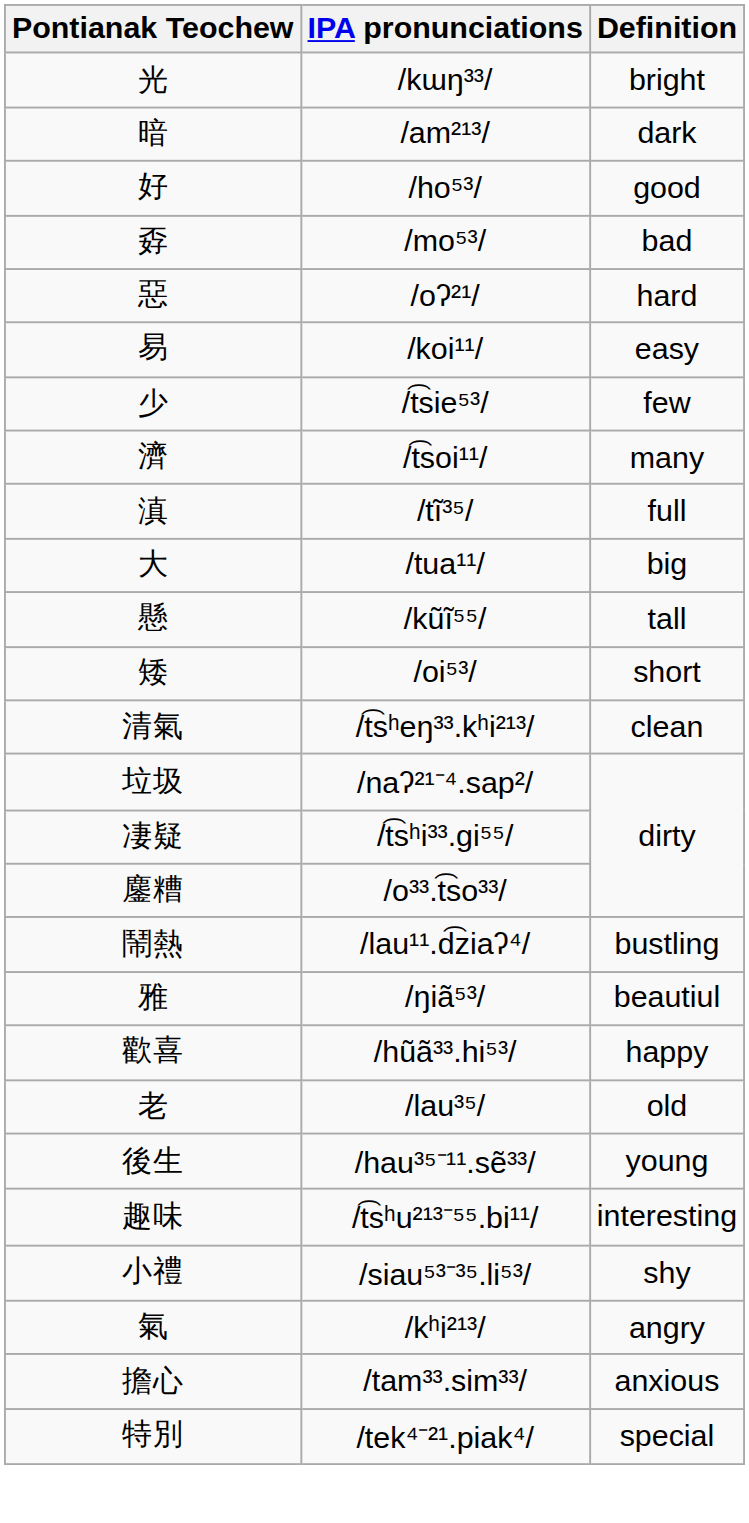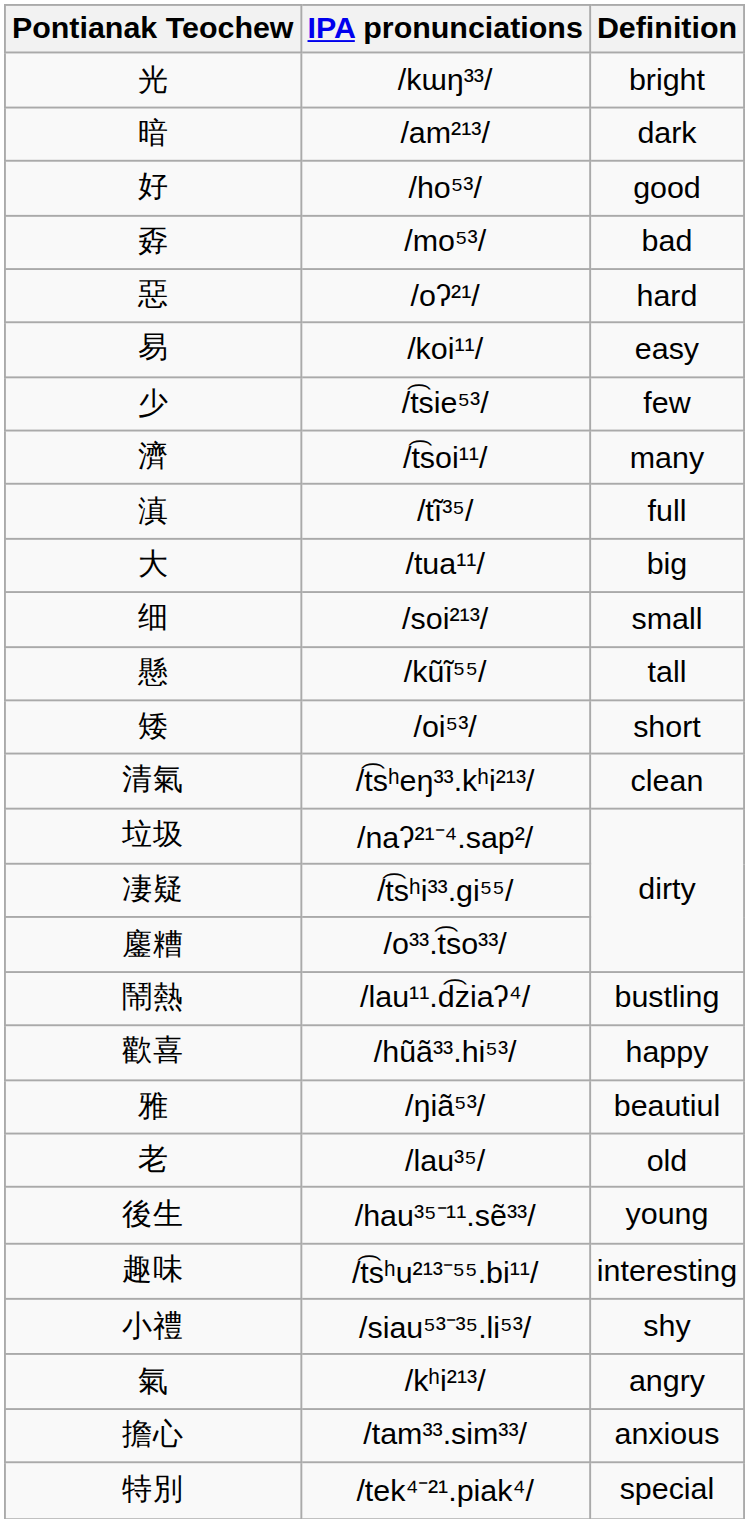+ row: 细 | /soi²¹³/ | small
rows swapped: /hũã³³.hi⁵³/ <-> /ŋiã⁵³/
